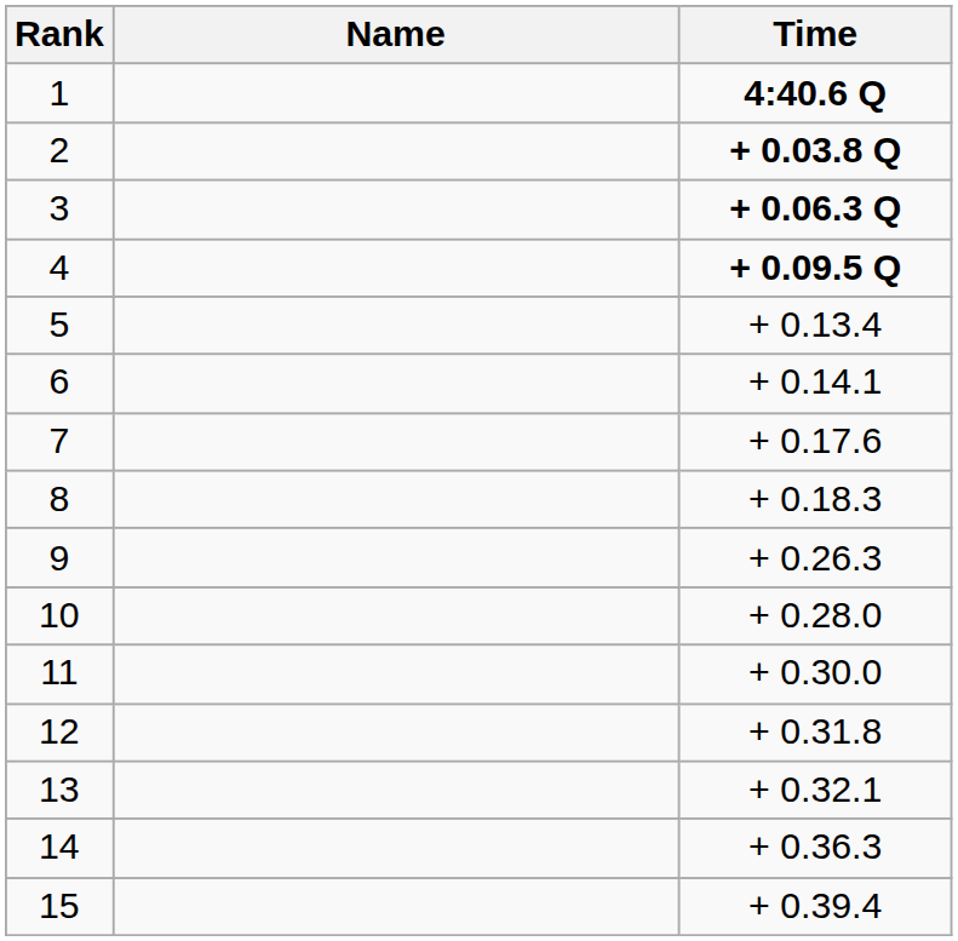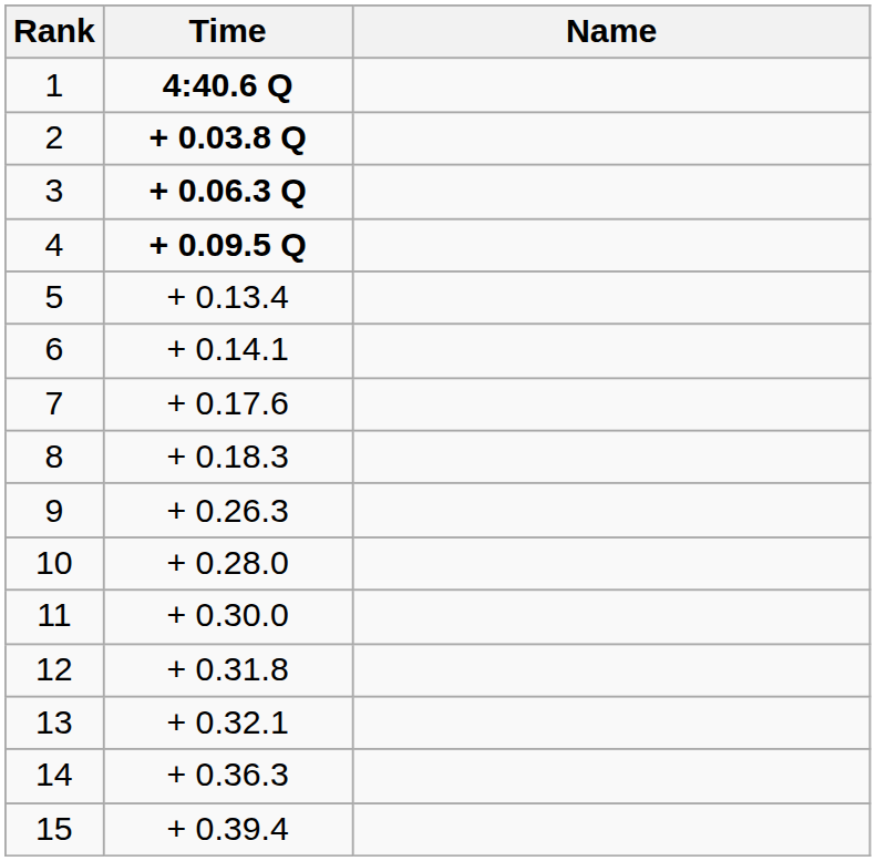columns swapped: Name <-> Time
